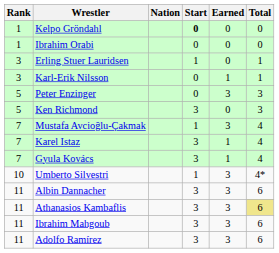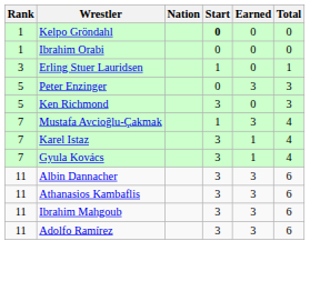- row: 3 | Karl-Erik Nilsson | 0 | 1 | 1
- row: 10 | Umberto Silvestri | 1 | 3 | 4*
Athanasios Kambaflis | Total: khaki background -> no background
